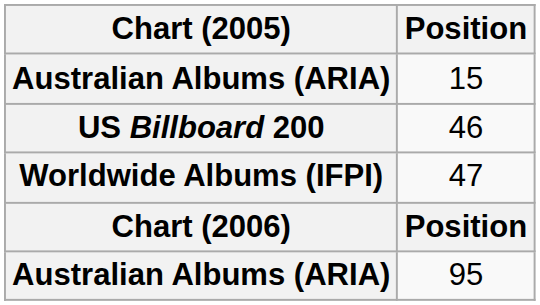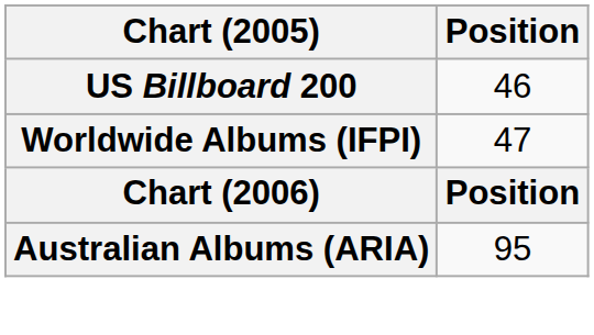- row: Australian Albums (ARIA) | 15
